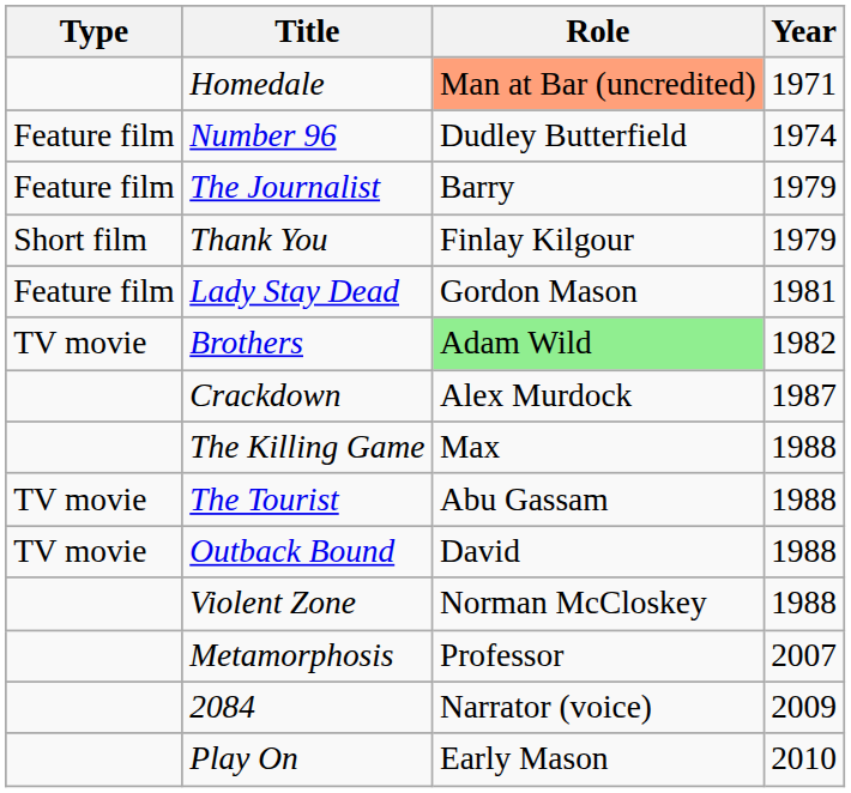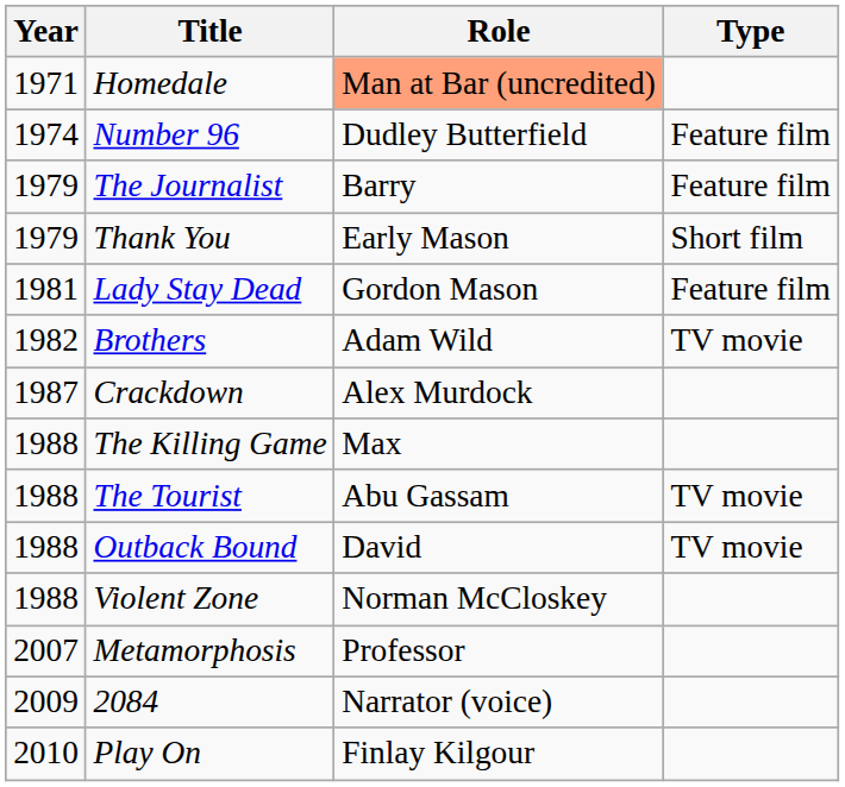columns swapped: Year <-> Type
Thank You | Role: Finlay Kilgour -> Early Mason
Brothers | Role: lightgreen background -> no background
Play On | Role: Early Mason -> Finlay Kilgour
